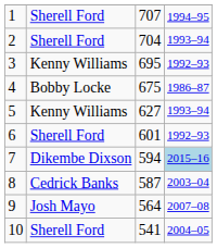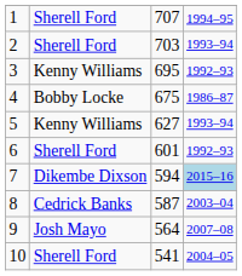2 | column 3: 704 -> 703
